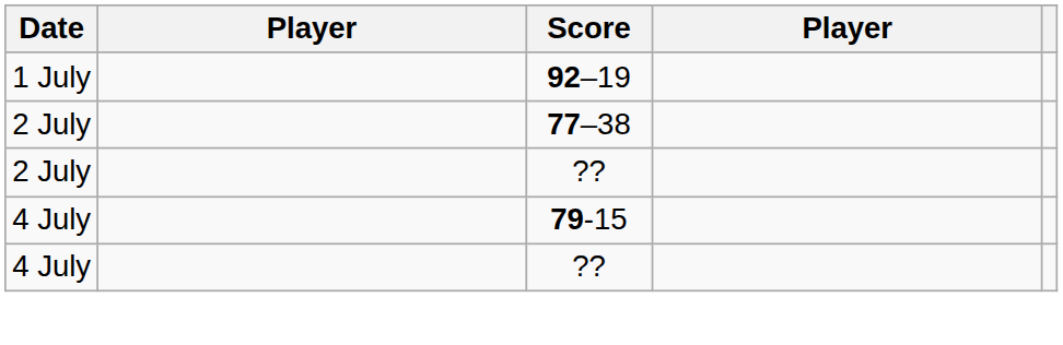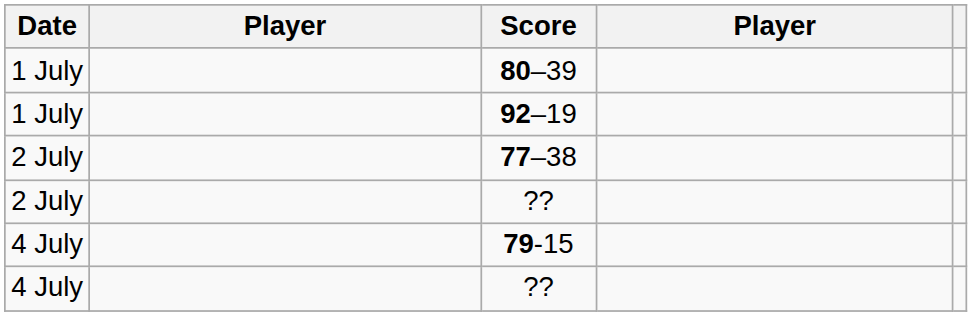+ row: 1 July | 80–39
